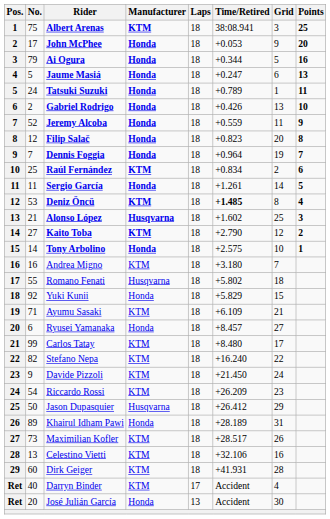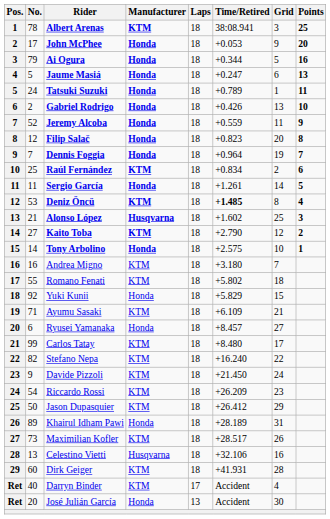Albert Arenas | No.: 75 -> 78
Romano Fenati | Manufacturer: Husqvarna -> KTM
Jason Dupasquier | Manufacturer: Husqvarna -> KTM
Celestino Vietti | Manufacturer: KTM -> Husqvarna
